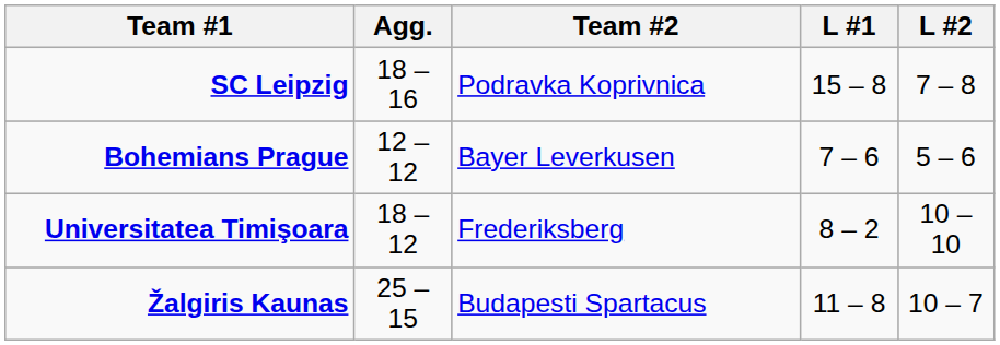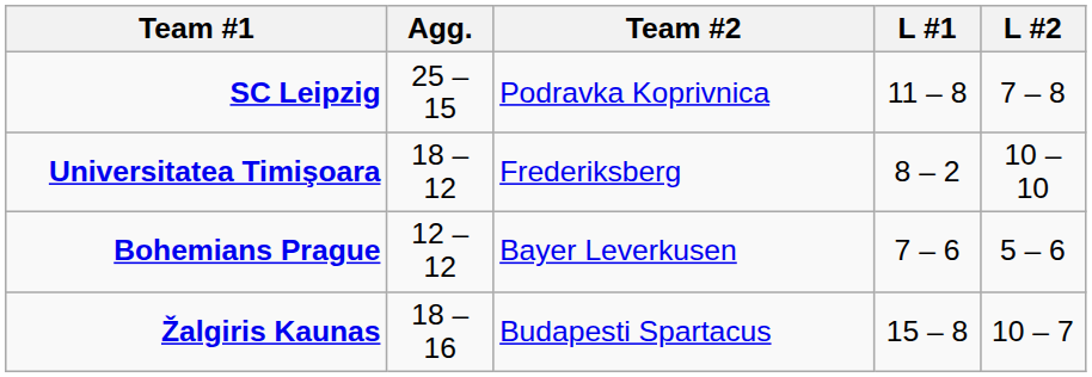SC Leipzig | Agg.: 18 – 16 -> 25 – 15
SC Leipzig | L #1: 15 – 8 -> 11 – 8
rows swapped: Bohemians Prague <-> Universitatea Timişoara
Žalgiris Kaunas | Agg.: 25 – 15 -> 18 – 16
Žalgiris Kaunas | L #1: 11 – 8 -> 15 – 8
